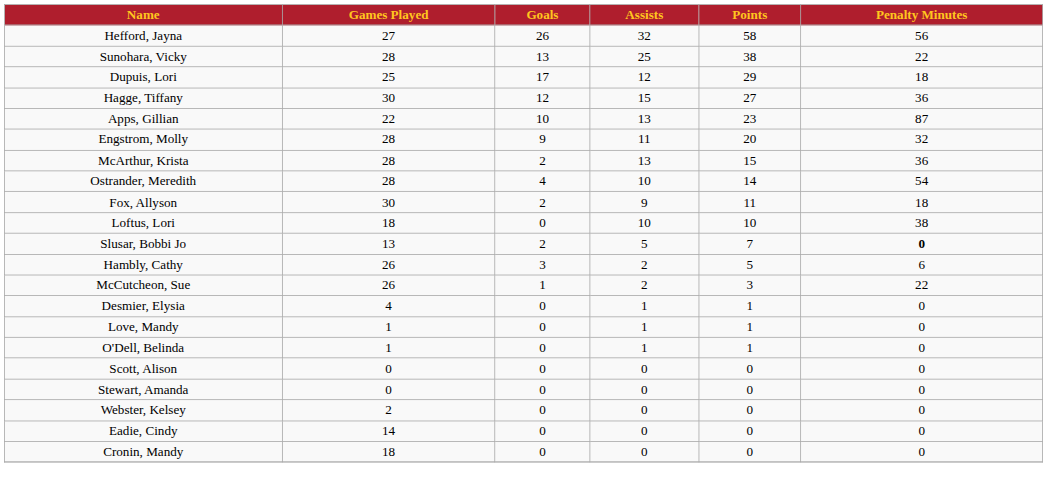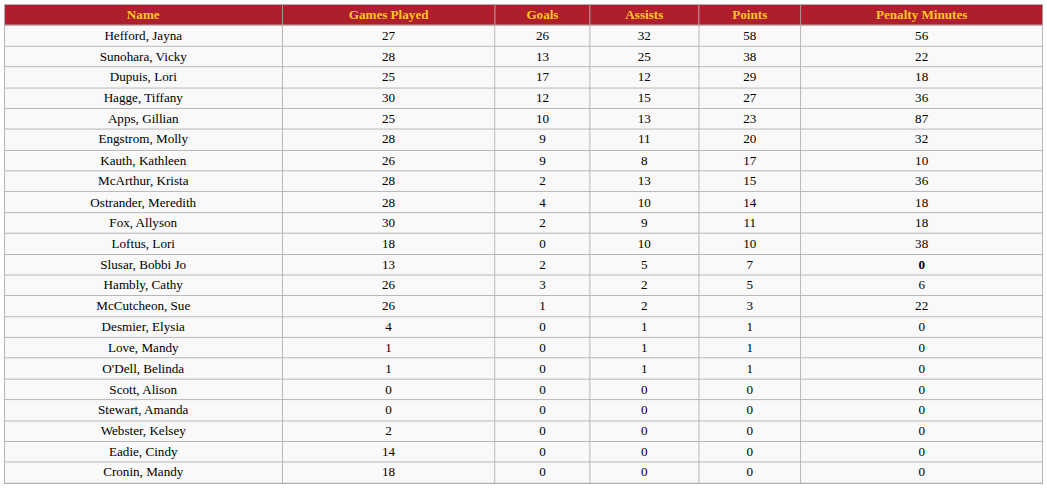Apps, Gillian | Games Played: 22 -> 25
+ row: Kauth, Kathleen | 26 | 9 | 8 | 17 | 10
Ostrander, Meredith | Penalty Minutes: 54 -> 18
